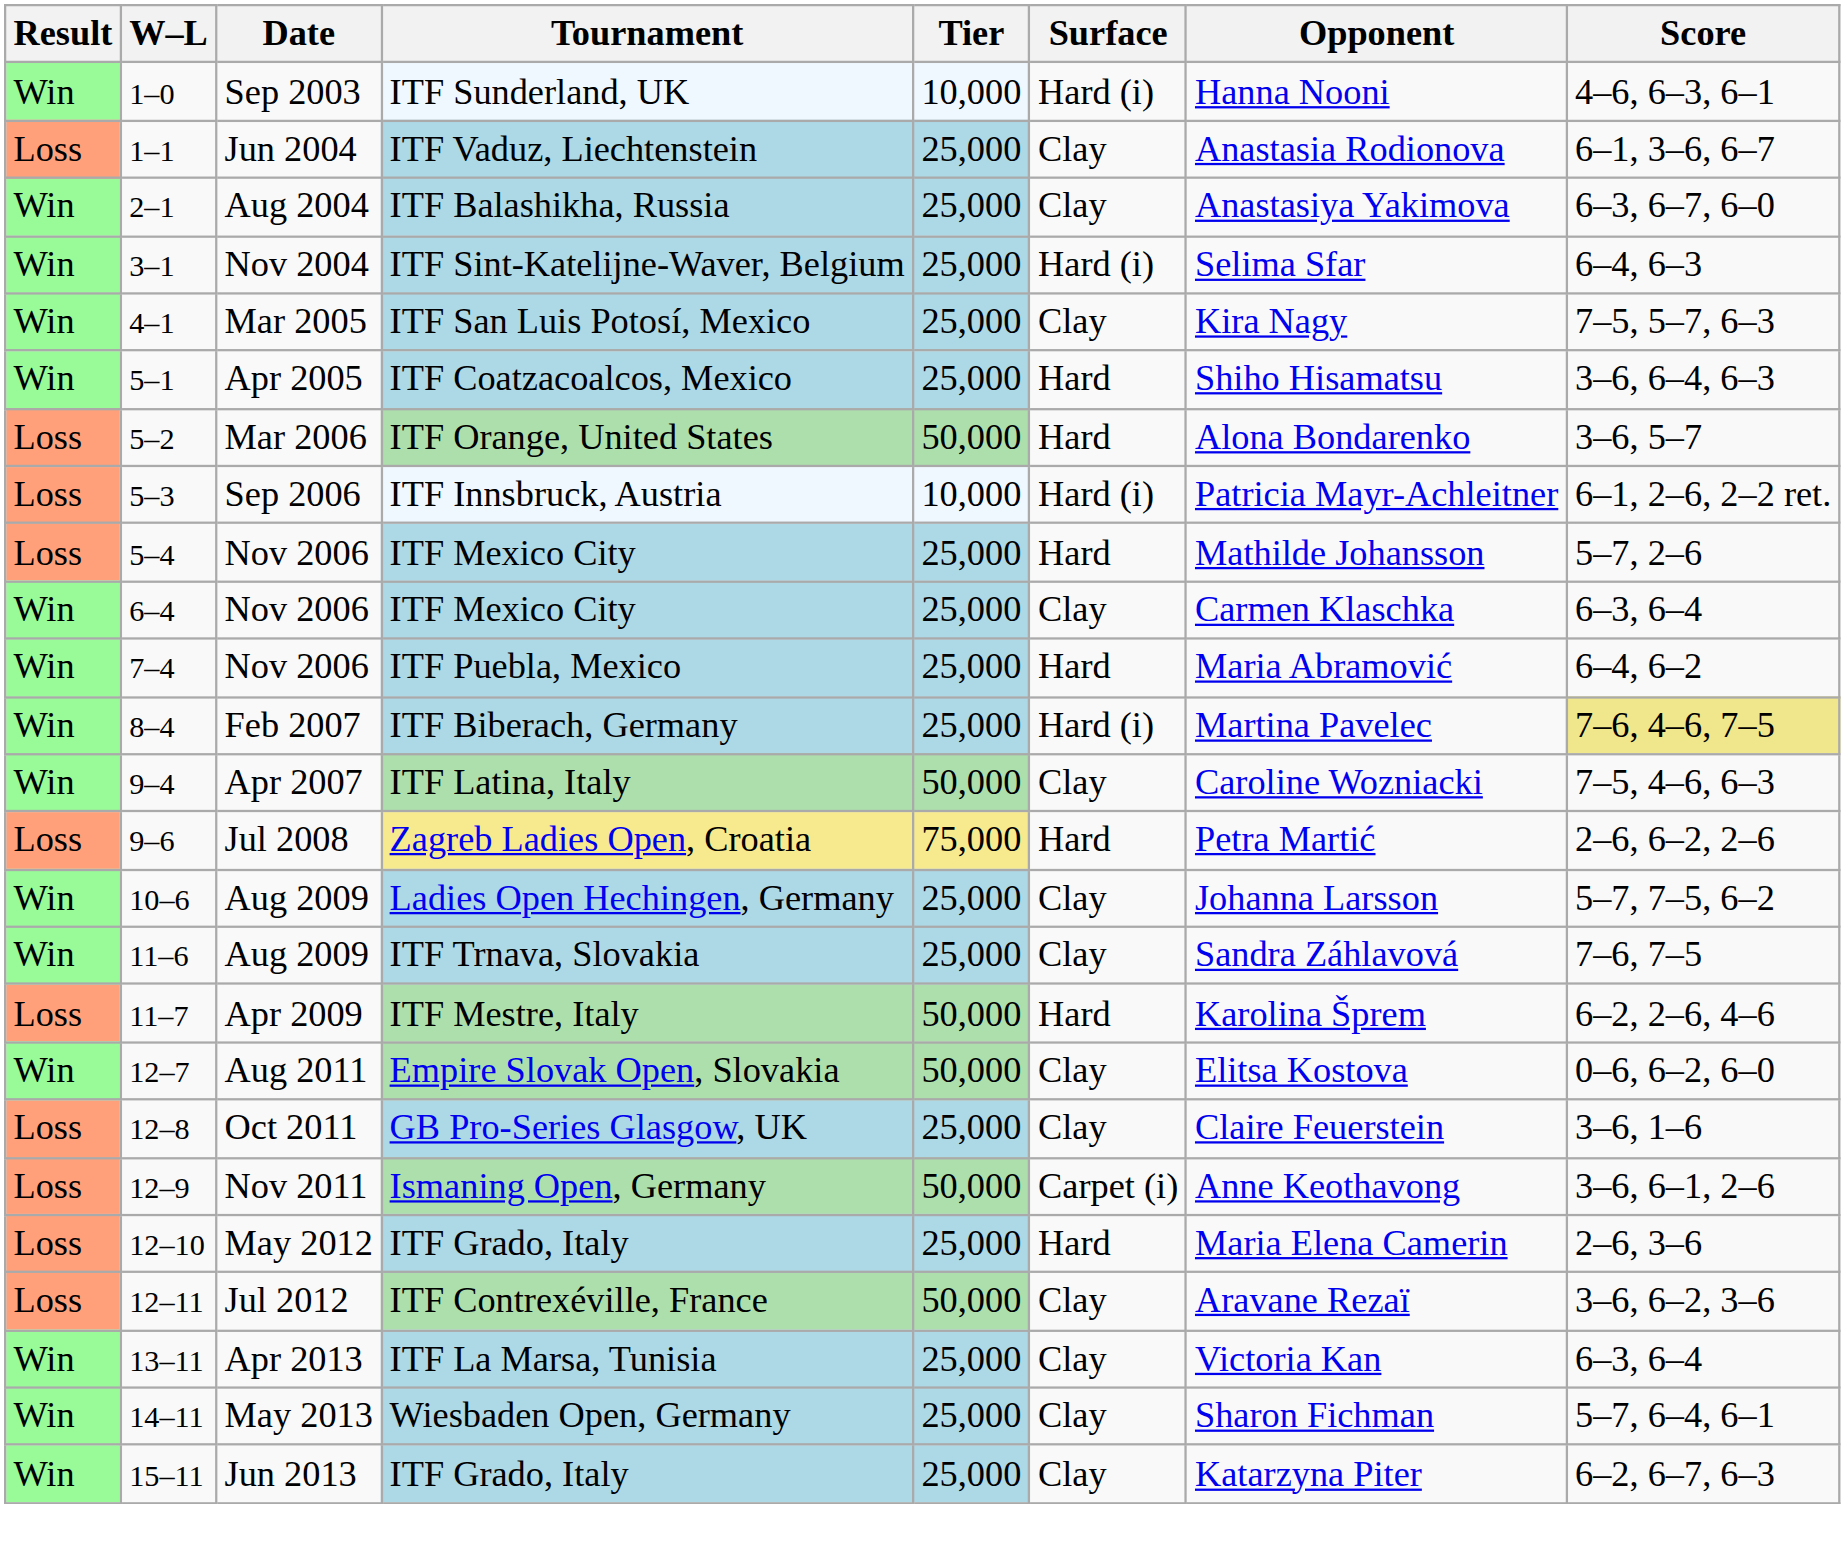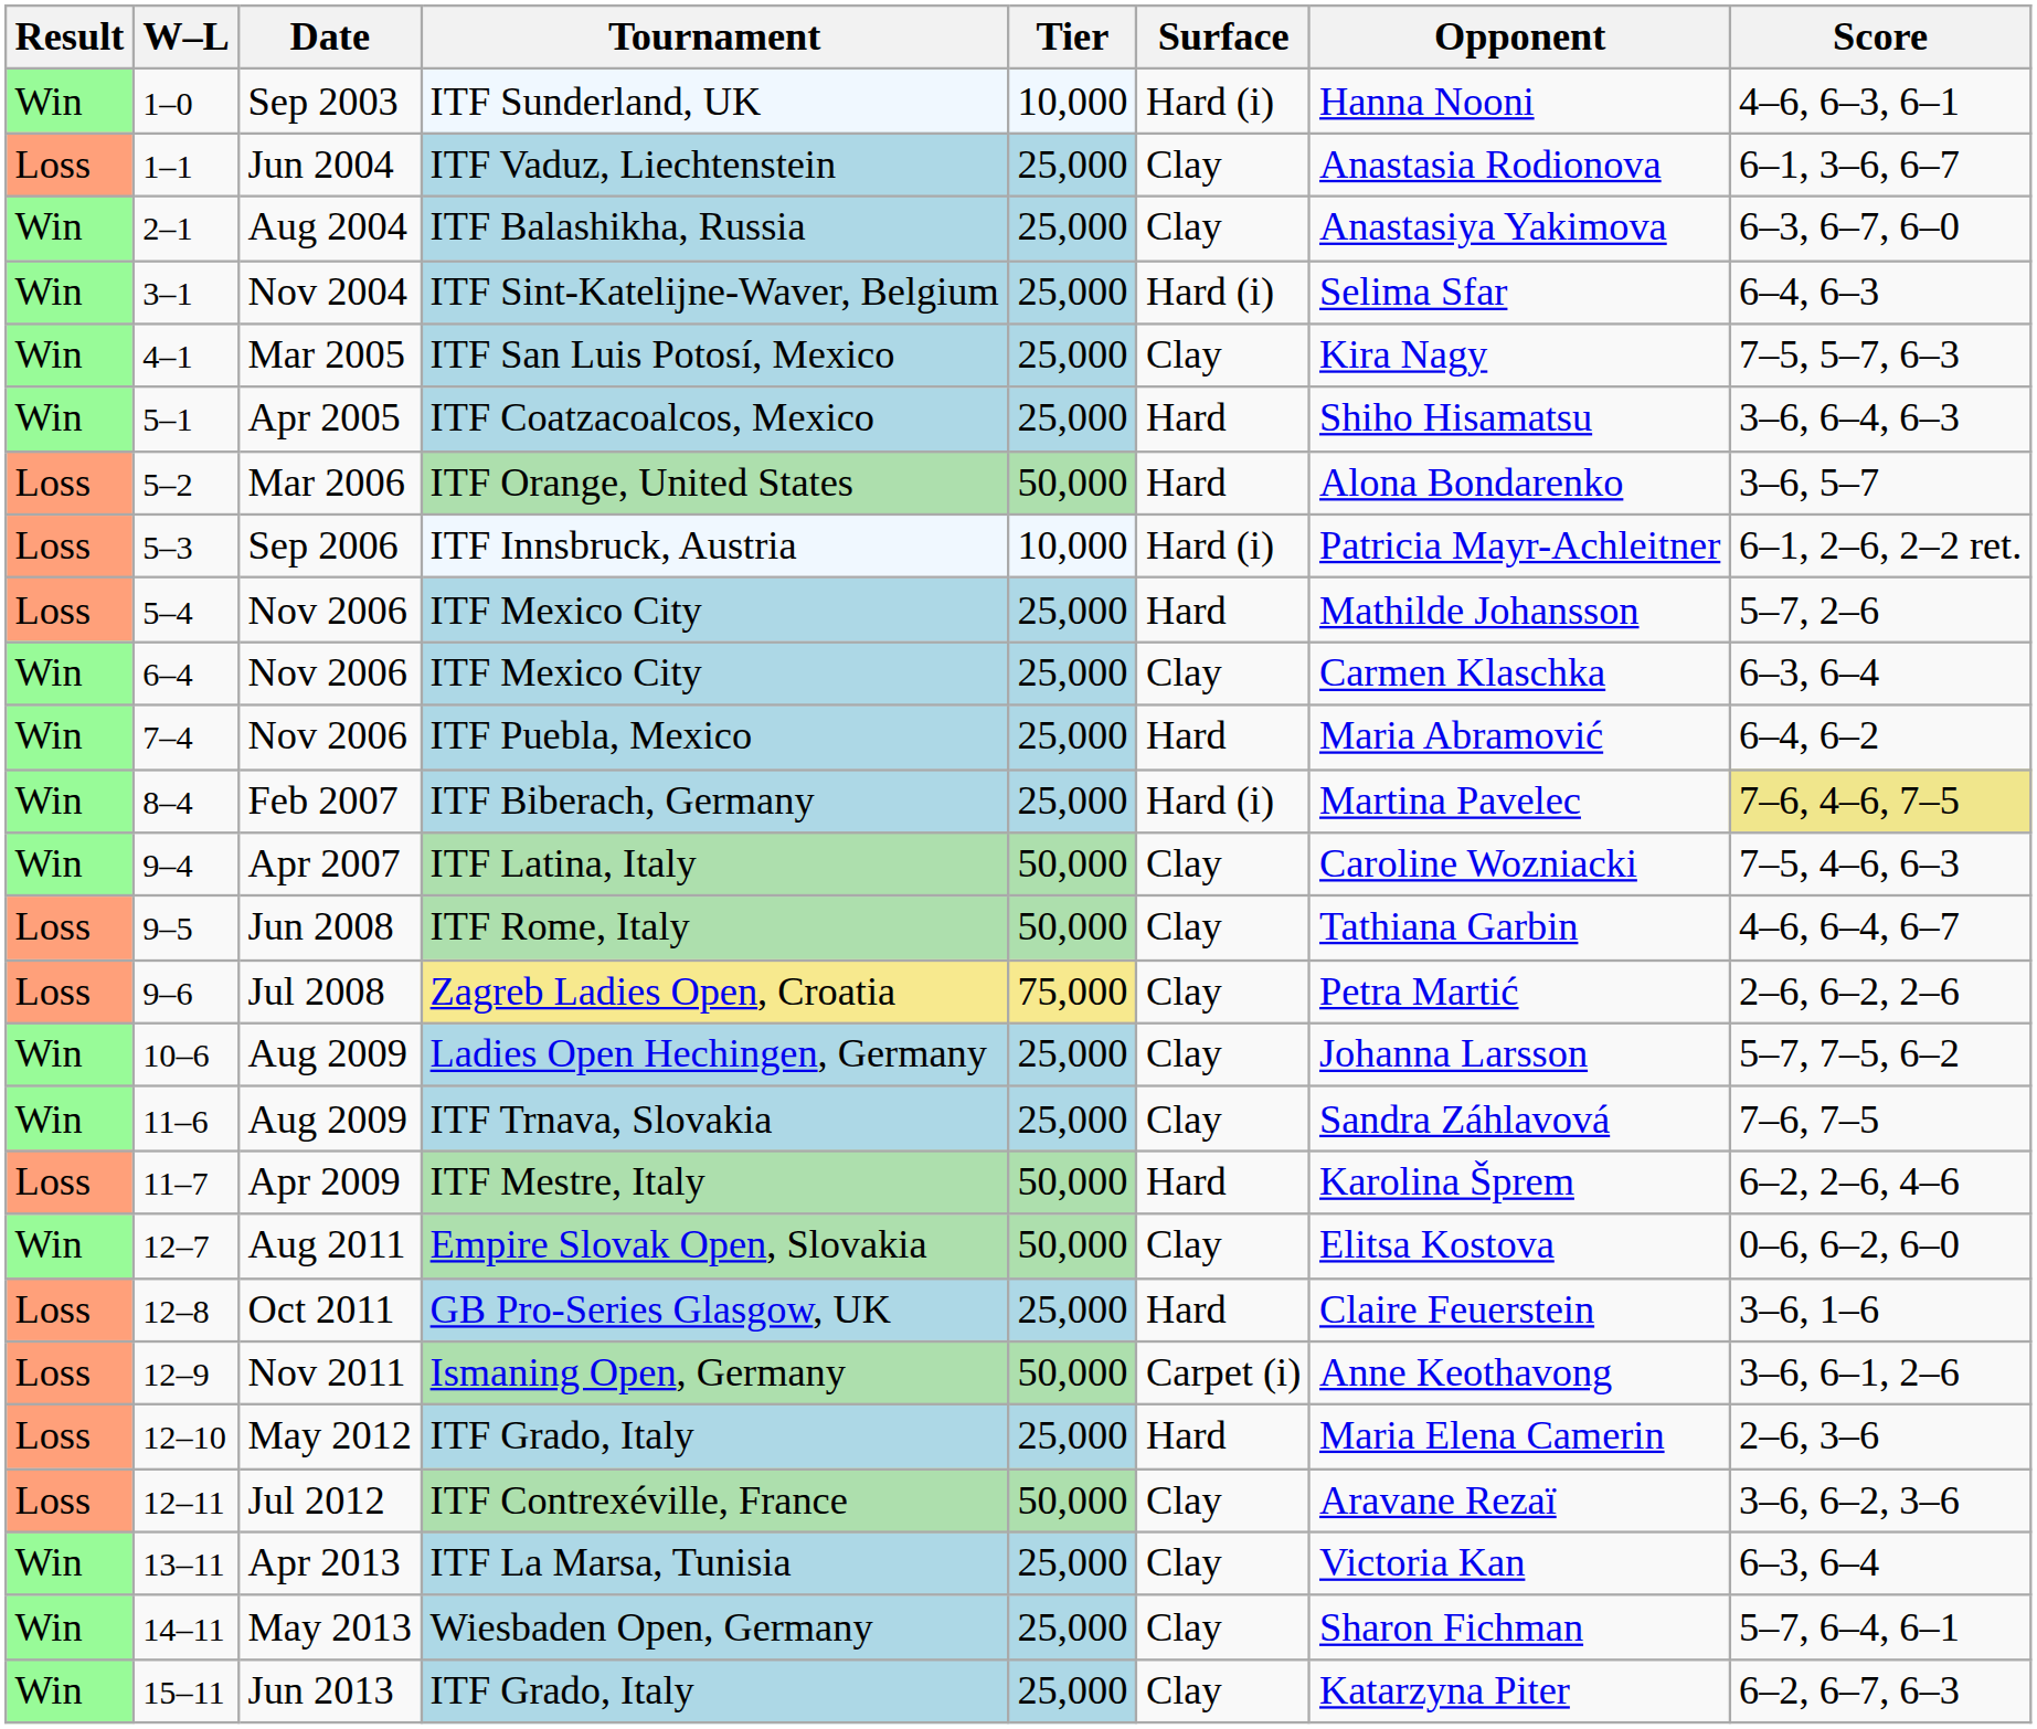+ row: Loss | 9–5 | Jun 2008 | ITF Rome, Italy | 50,000 | Clay | Tathiana Garbin | 4–6, 6–4, 6–7
Zagreb Ladies Open, Croatia | Surface: Hard -> Clay
GB Pro-Series Glasgow, UK | Surface: Clay -> Hard
